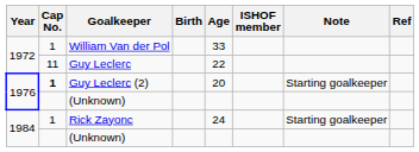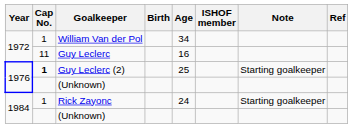William Van der Pol | Age: 33 -> 34
Guy Leclerc | Age: 22 -> 16
Guy Leclerc (2) | Age: 20 -> 25
